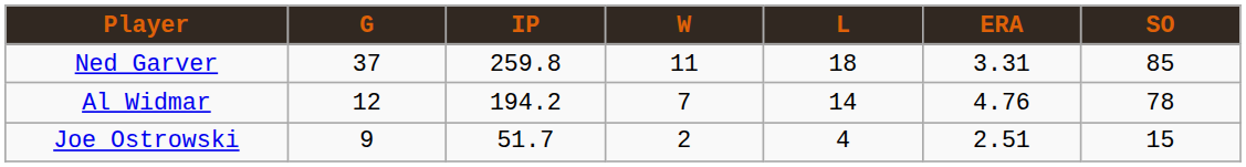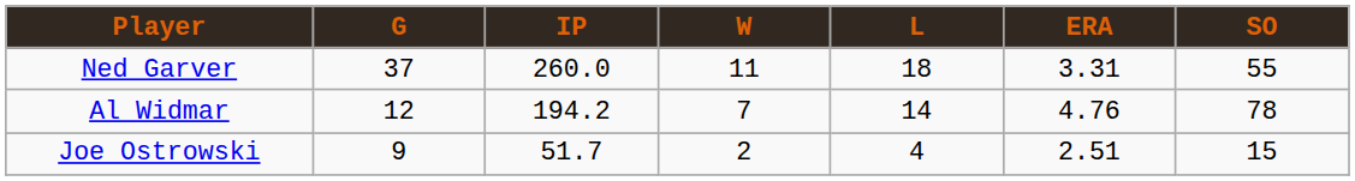Ned Garver | IP: 259.8 -> 260.0
Ned Garver | SO: 85 -> 55
